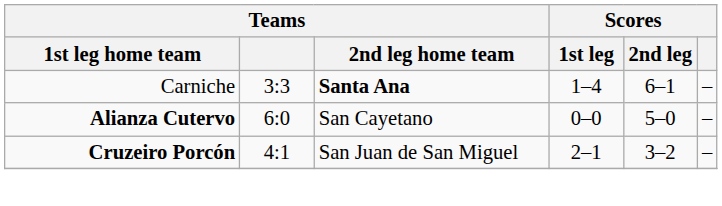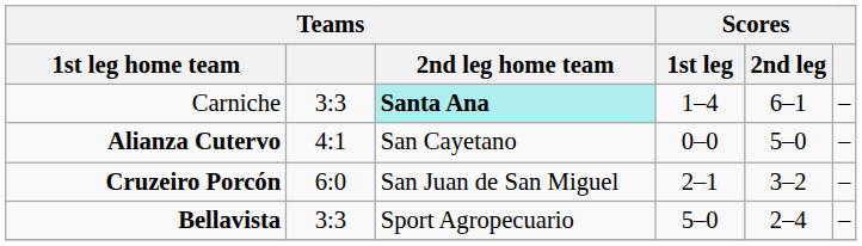Carniche | Teams / 2nd leg home team: no background -> paleturquoise background
Alianza Cutervo | Teams: 6:0 -> 4:1
Cruzeiro Porcón | Teams: 4:1 -> 6:0
+ row: Bellavista | 3:3 | Sport Agropecuario | 5–0 | 2–4 | –
